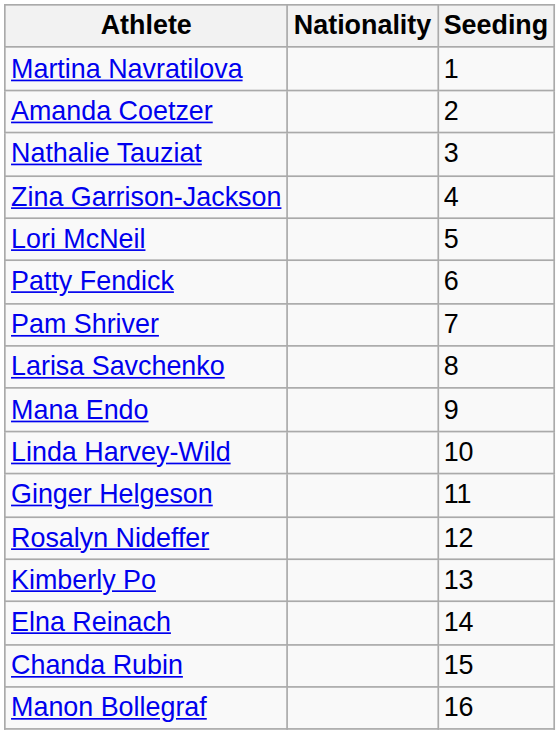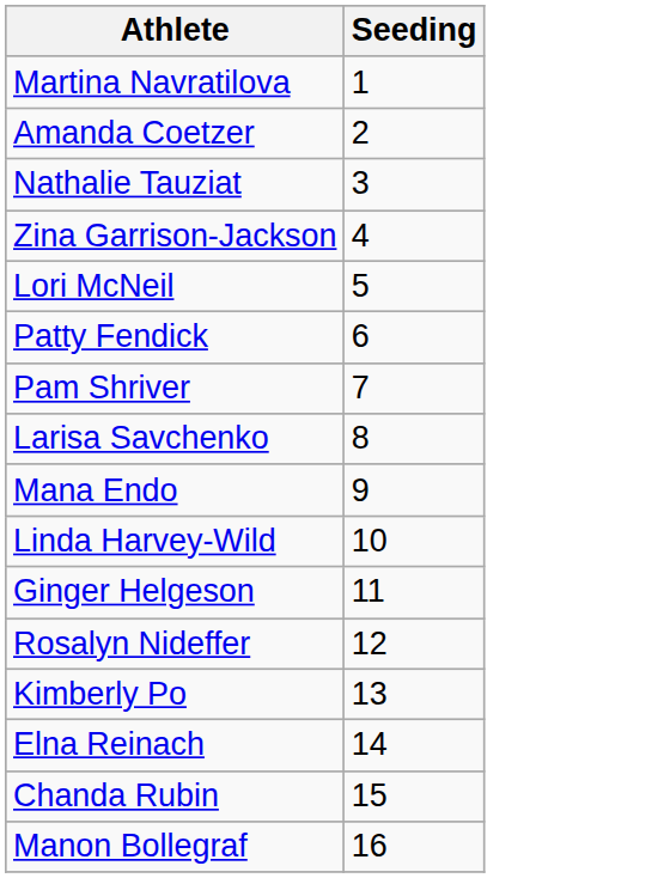- column: Nationality
